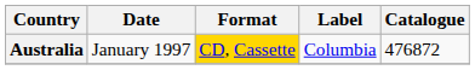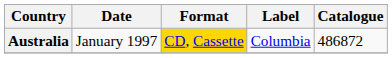Australia | Catalogue: 476872 -> 486872
